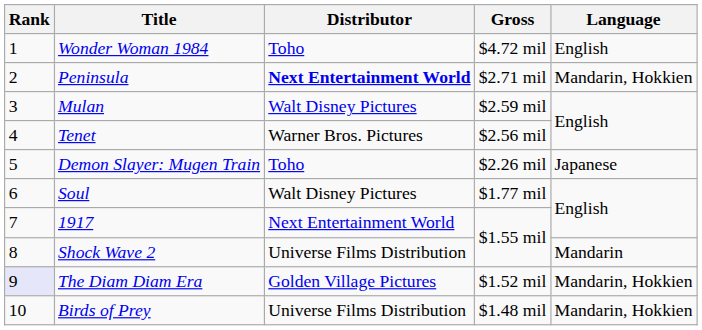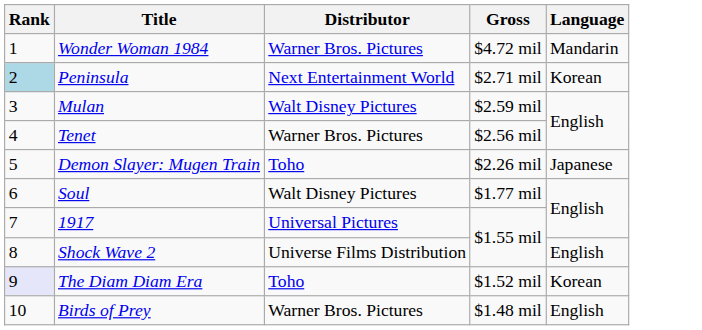Wonder Woman 1984 | Distributor: Toho -> Warner Bros. Pictures
Wonder Woman 1984 | Language: English -> Mandarin
Peninsula | Rank: no background -> lightblue background
Peninsula | Distributor: bold -> normal
Peninsula | Language: Mandarin, Hokkien -> Korean
1917 | Distributor: Next Entertainment World -> Universal Pictures
Shock Wave 2 | Language: Mandarin -> English
The Diam Diam Era | Distributor: Golden Village Pictures -> Toho
The Diam Diam Era | Language: Mandarin, Hokkien -> Korean
Birds of Prey | Distributor: Universe Films Distribution -> Warner Bros. Pictures
Birds of Prey | Language: Mandarin, Hokkien -> English
